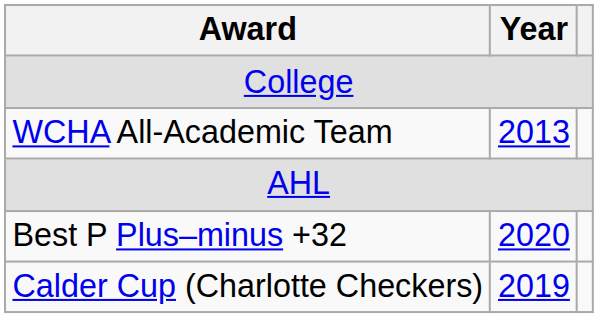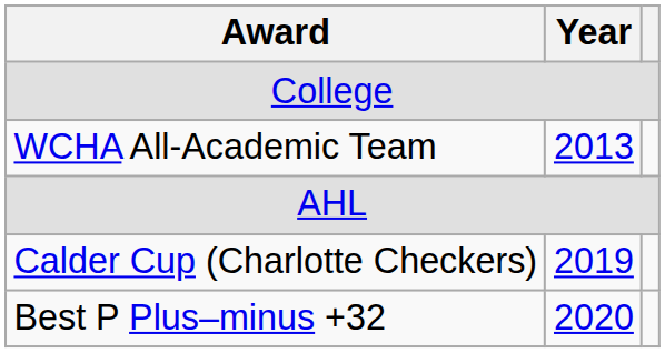rows swapped: Calder Cup (Charlotte Checkers) <-> Best P Plus–minus +32
